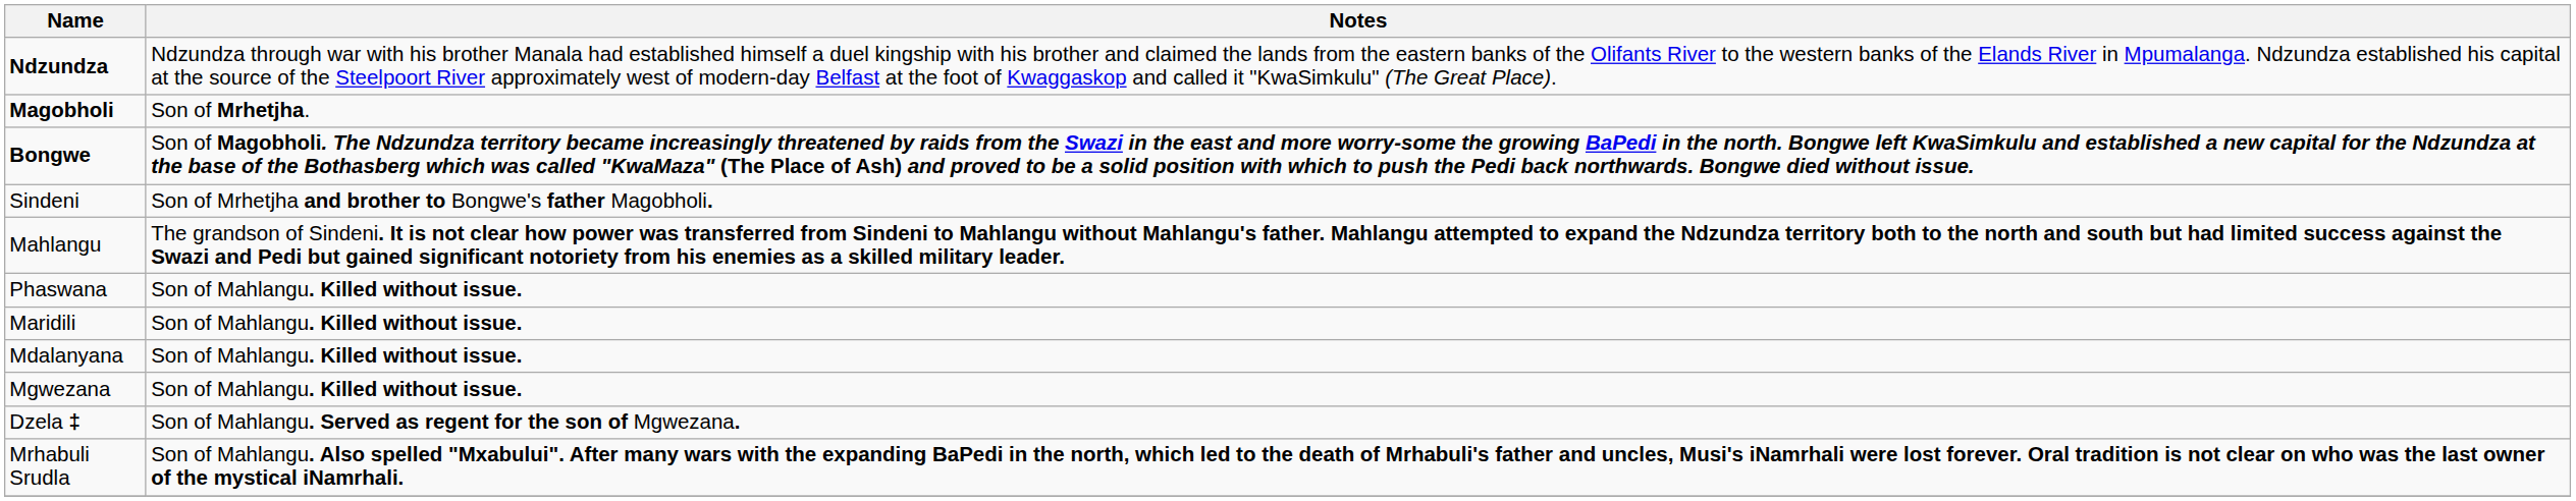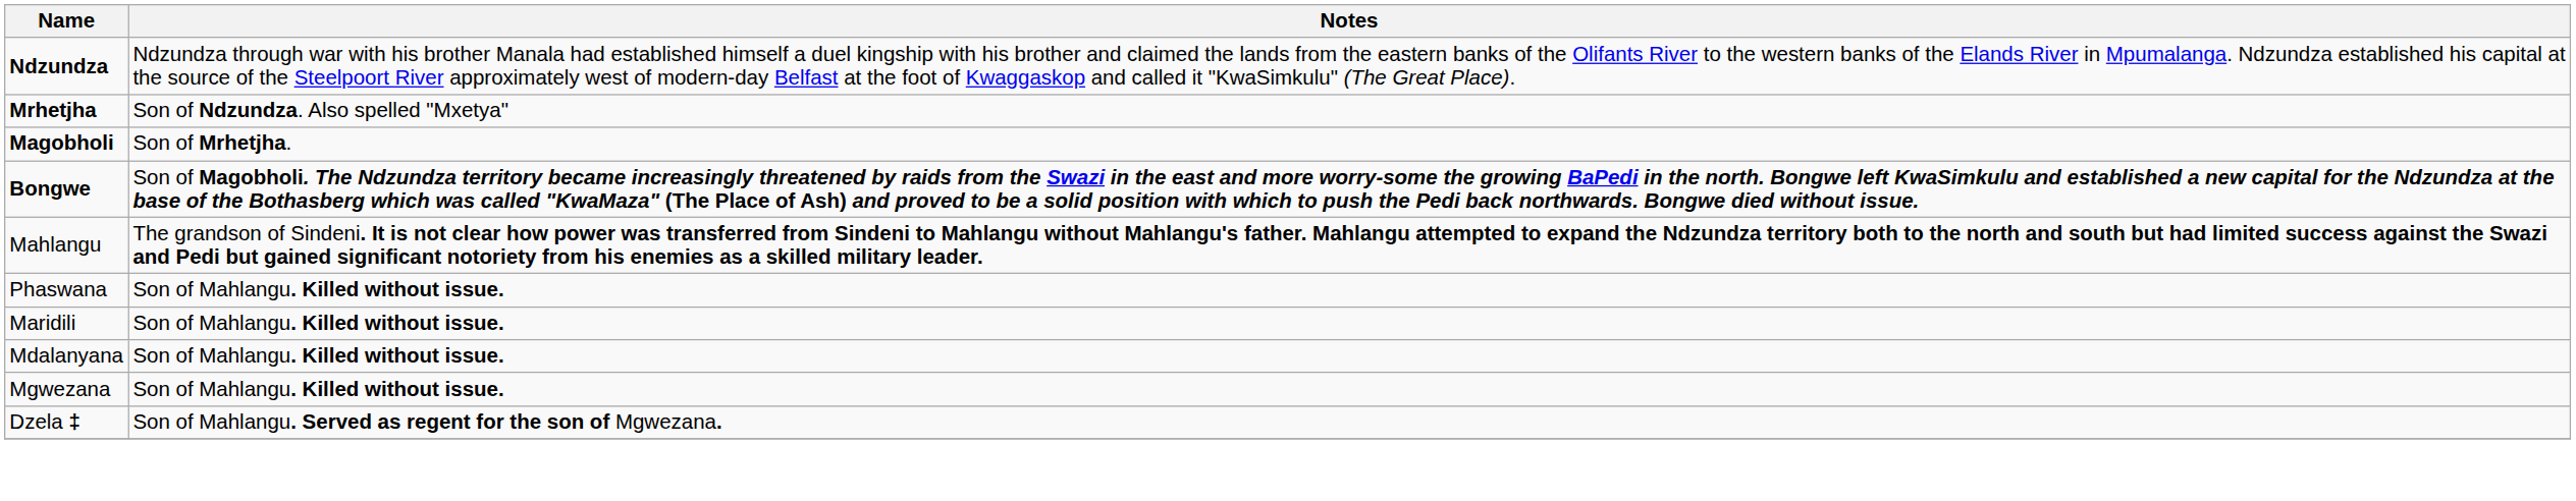+ row: Mrhetjha | Son of Ndzundza. Also spelled "Mxetya"
- row: Sindeni | Son of Mrhetjha and brother to Bongwe's father Magobholi.
- row: Mrhabuli Srudla | Son of Mahlangu. Also spelled "Mxabului". After many wars with the expanding BaPedi in the north, which led to the death of Mrhabuli's father and uncles, Musi's iNamrhali were lost forever. Oral tradition is not clear on who was the last owner of the mystical iNamrhali.
